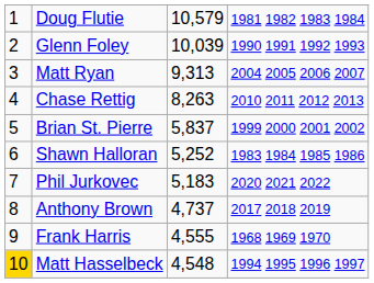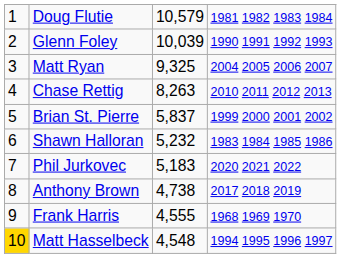Matt Ryan | column 3: 9,313 -> 9,325
Shawn Halloran | column 3: 5,252 -> 5,232
Anthony Brown | column 3: 4,737 -> 4,738
